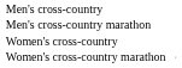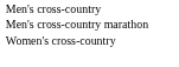- row: Women's cross-country marathon
